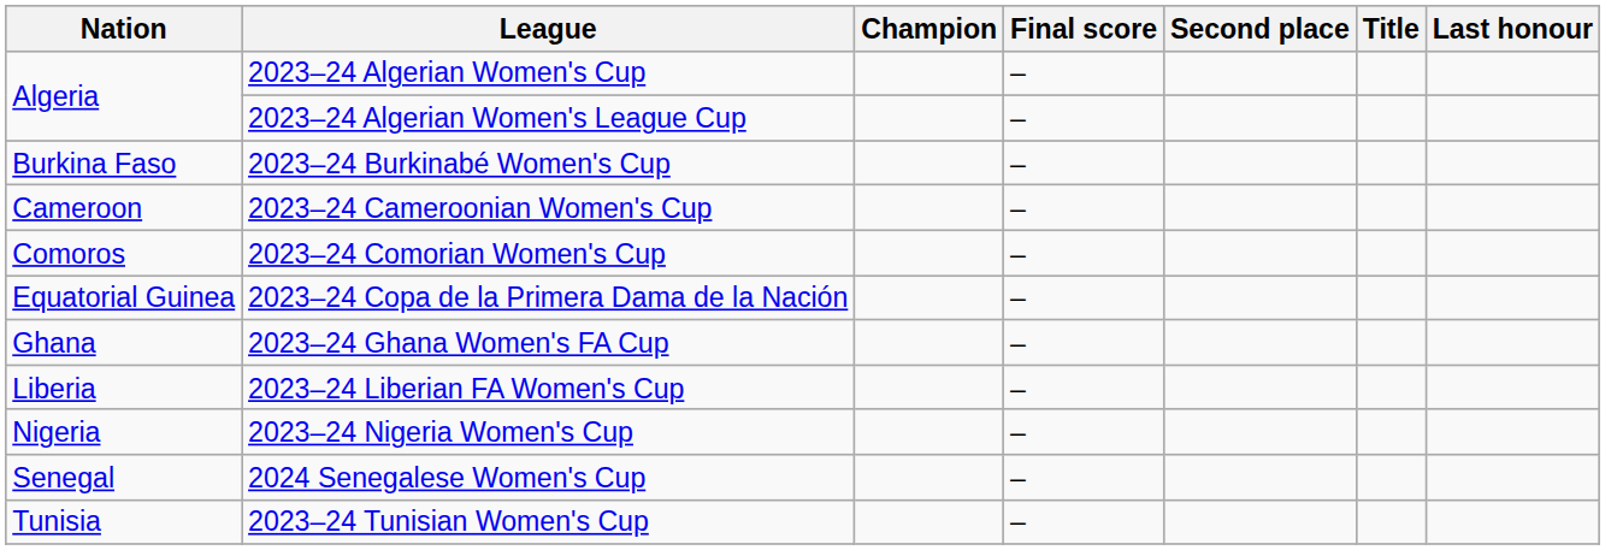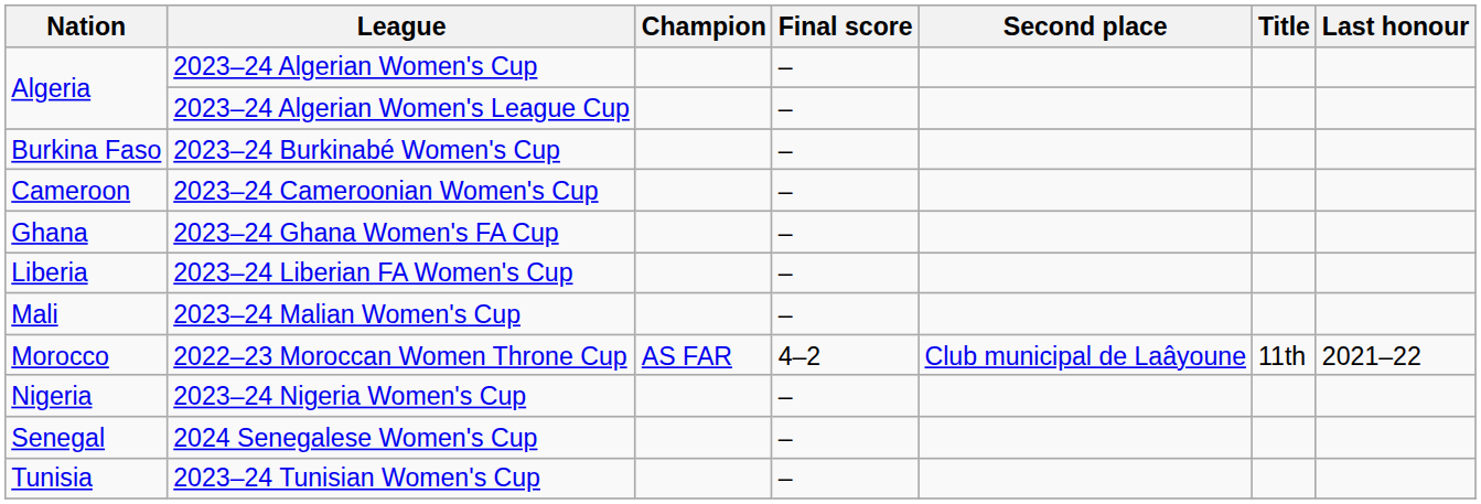- row: Comoros | 2023–24 Comorian Women's Cup | –
- row: Equatorial Guinea | 2023–24 Copa de la Primera Dama de la Nación | –
+ row: Mali | 2023–24 Malian Women's Cup | –
+ row: Morocco | 2022–23 Moroccan Women Throne Cup | AS FAR | 4–2 | Club municipal de Laâyoune | 11th | 2021–22
